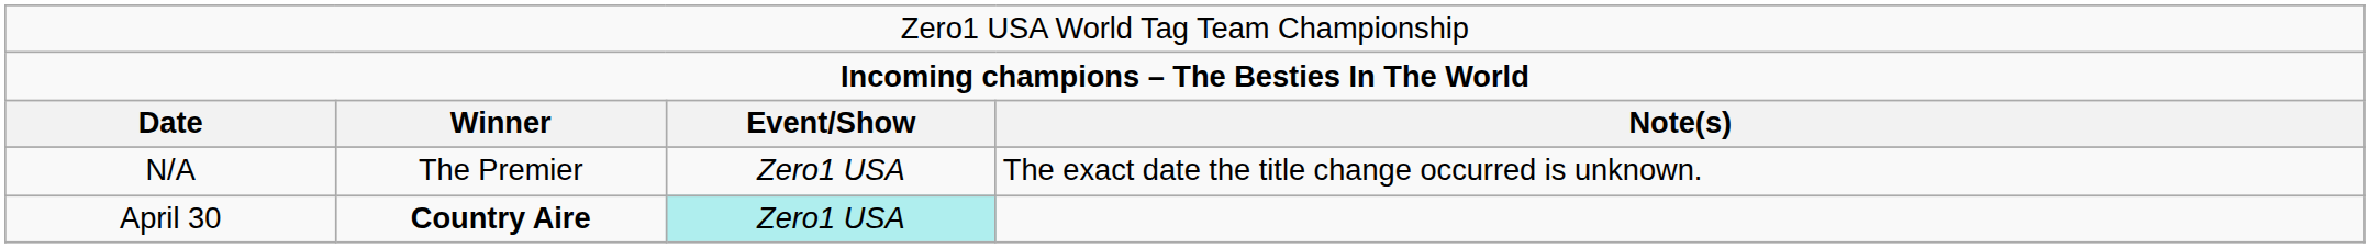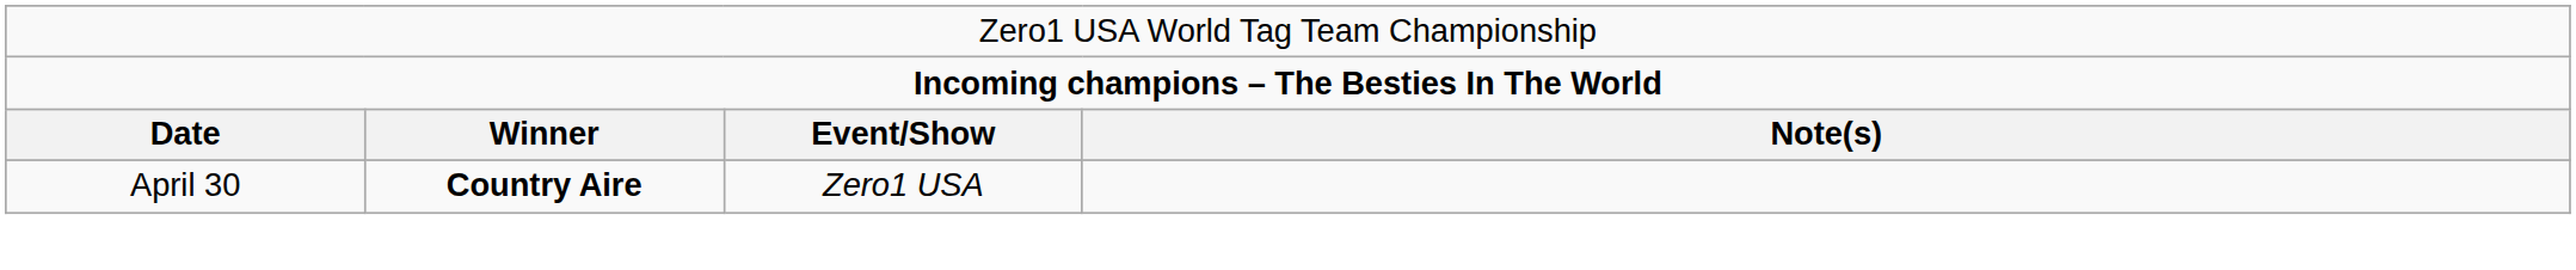- row: N/A | The Premier | Zero1 USA | The exact date the title change occurred is unknown.
April 30 | column 3: paleturquoise background -> no background
